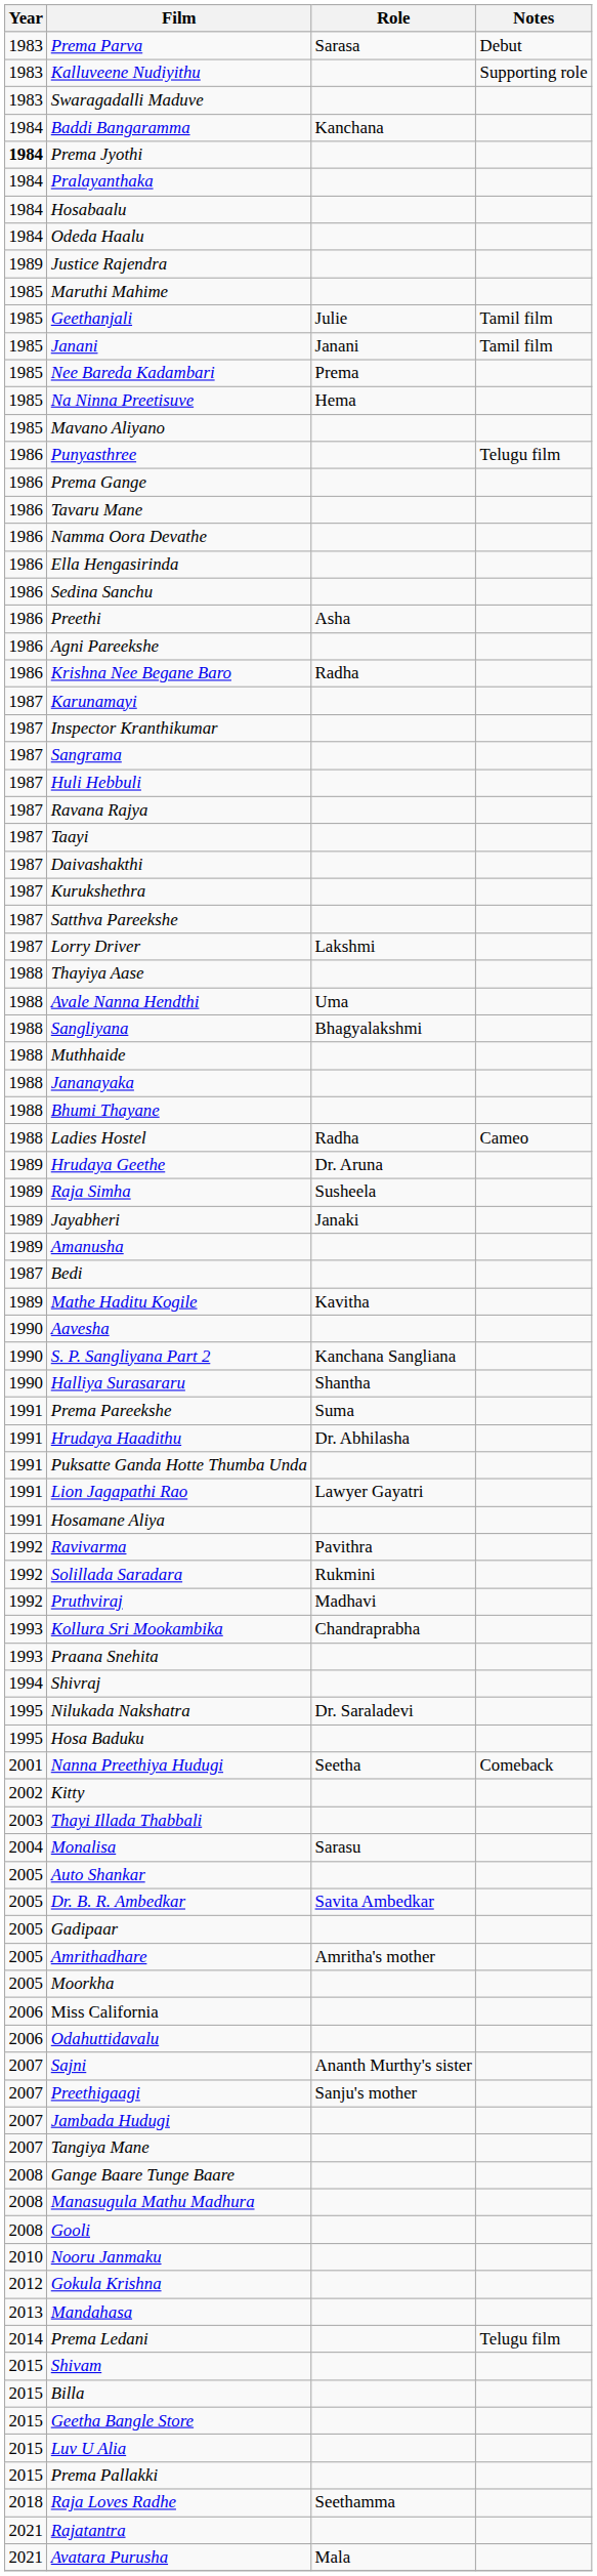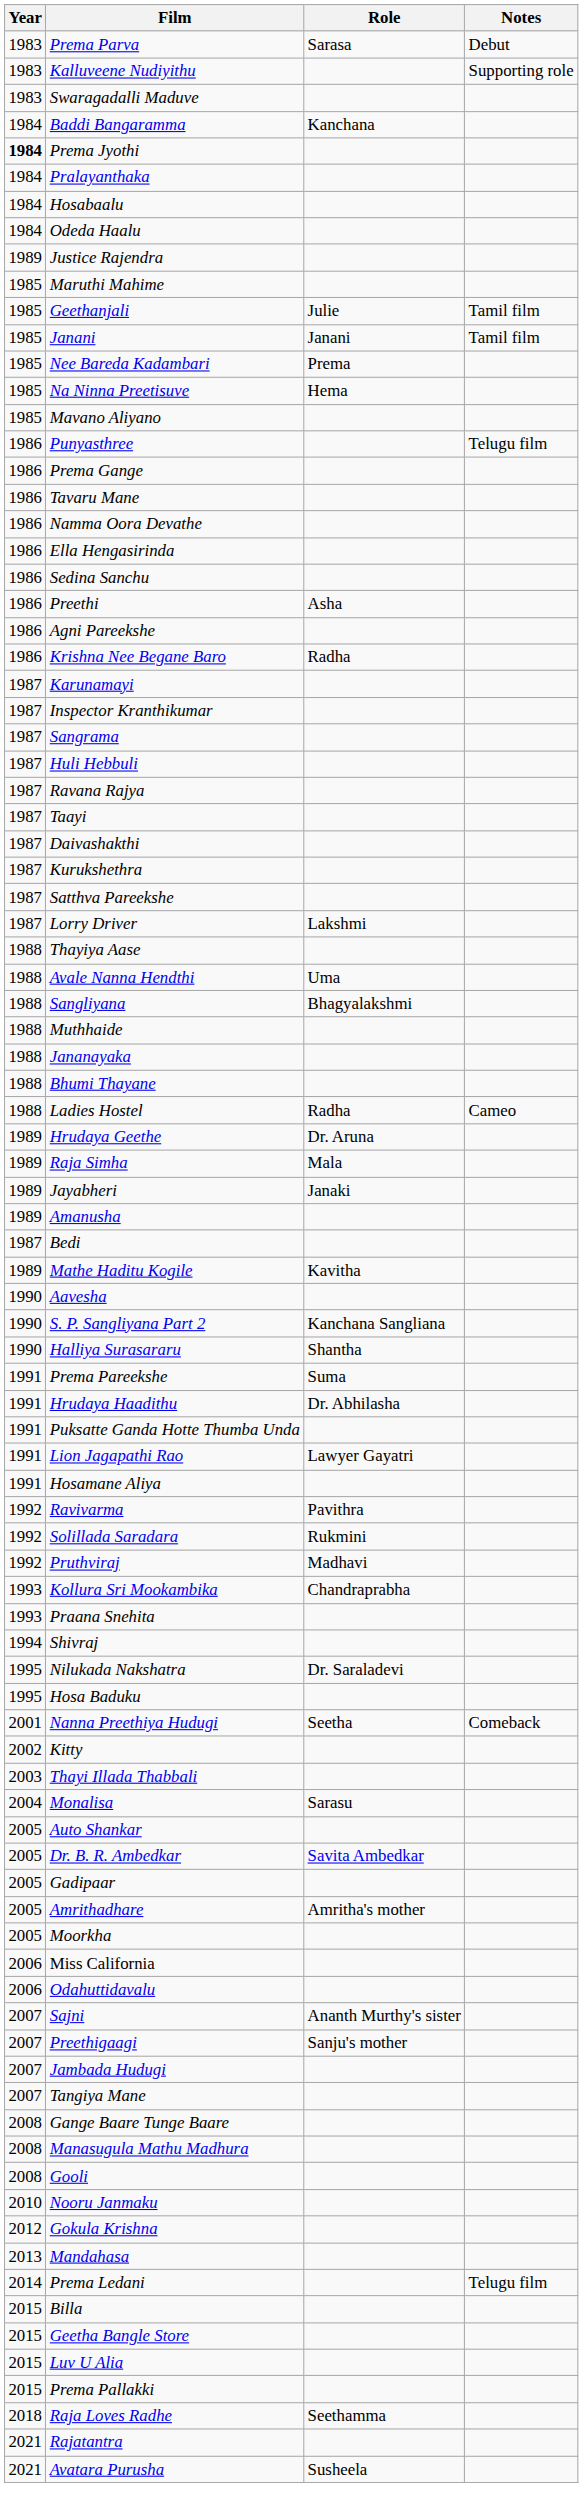Raja Simha | Role: Susheela -> Mala
- row: 2015 | Shivam
Avatara Purusha | Role: Mala -> Susheela
